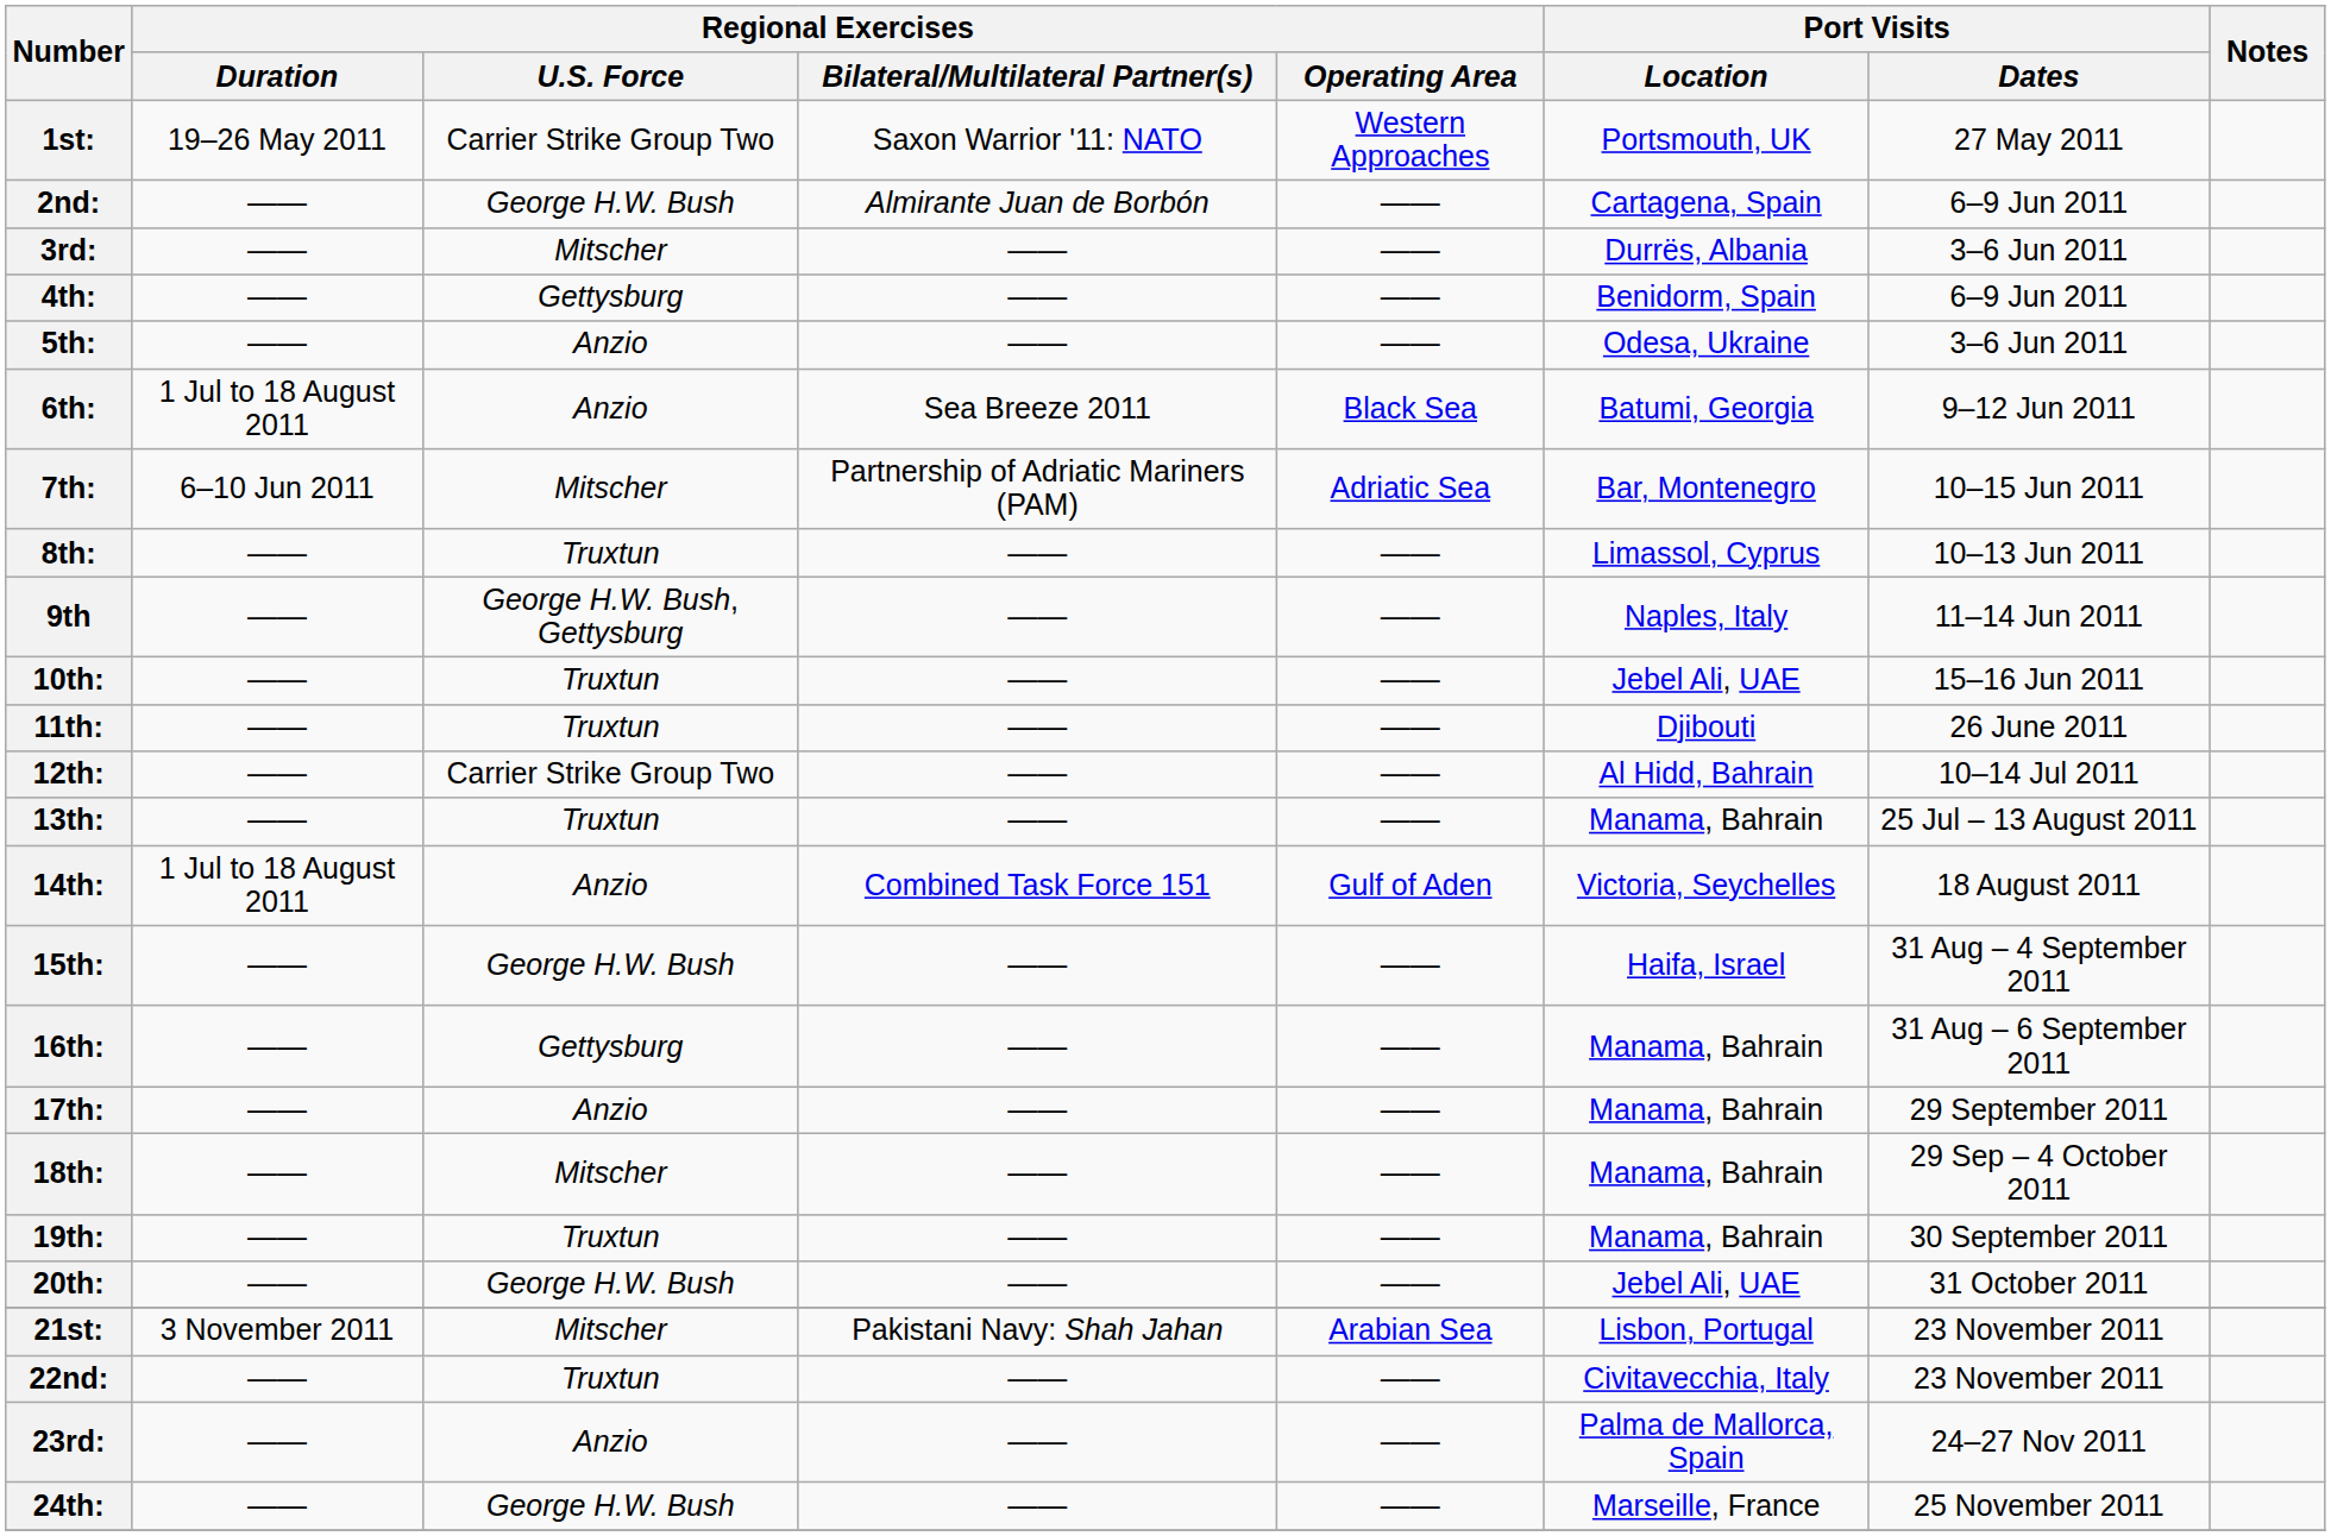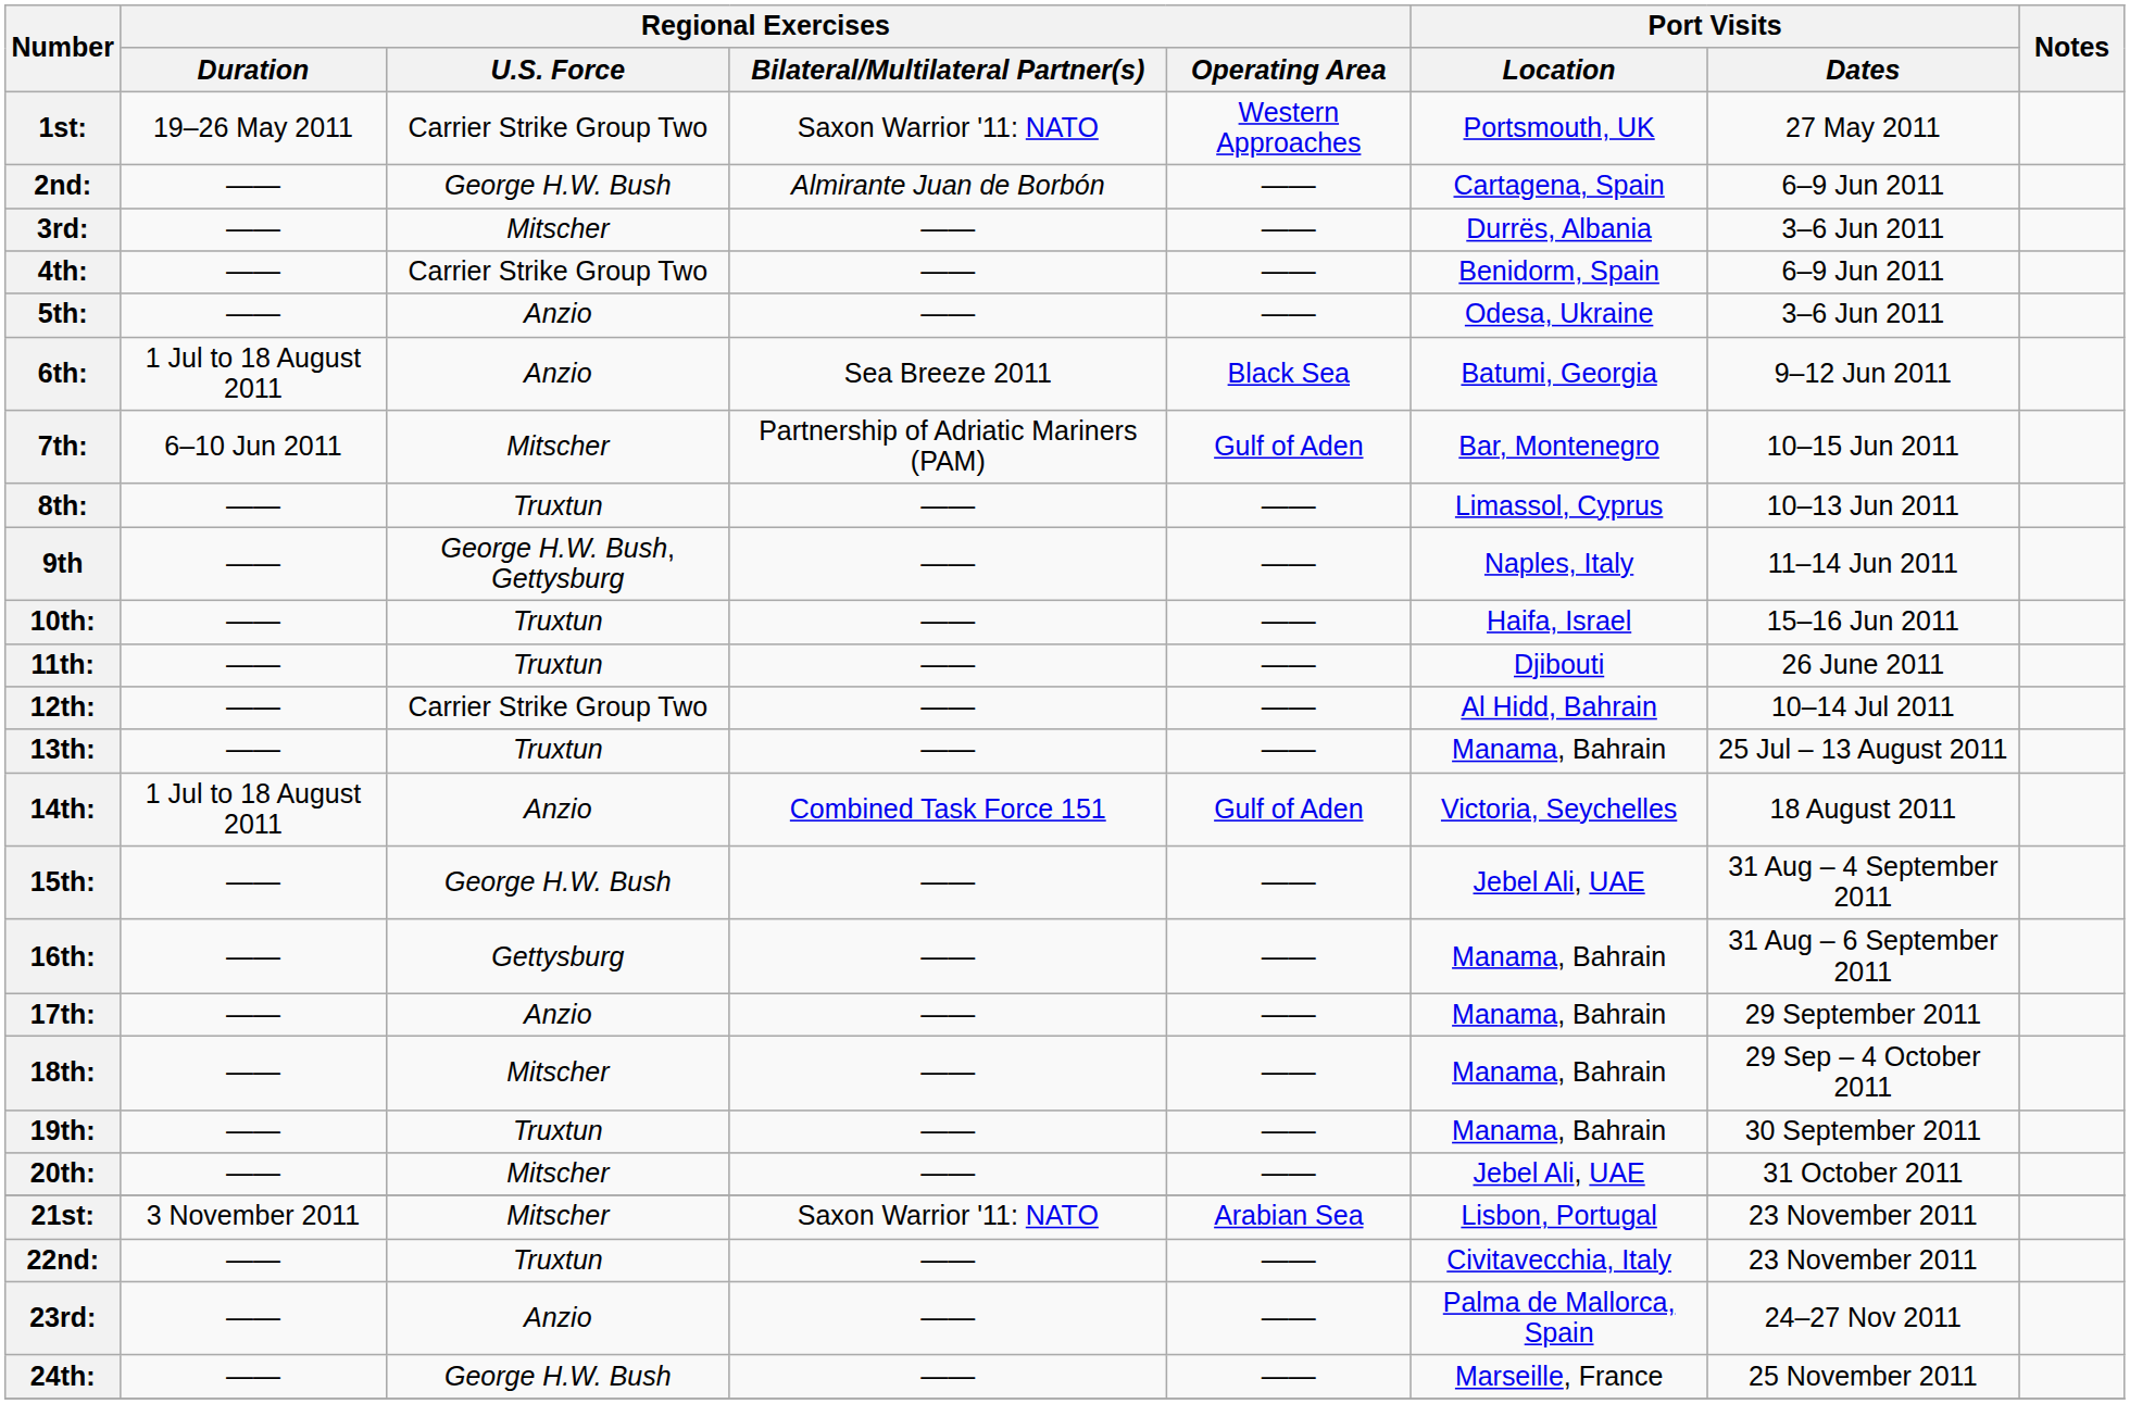4th: | Regional Exercises / U.S. Force: Gettysburg -> Carrier Strike Group Two
7th: | Regional Exercises / Operating Area: Adriatic Sea -> Gulf of Aden
10th: | Port Visits / Location: Jebel Ali, UAE -> Haifa, Israel
15th: | Port Visits / Location: Haifa, Israel -> Jebel Ali, UAE
20th: | Regional Exercises / U.S. Force: George H.W. Bush -> Mitscher
21st: | Regional Exercises / Bilateral/Multilateral Partner(s): Pakistani Navy: Shah Jahan -> Saxon Warrior '11: NATO
